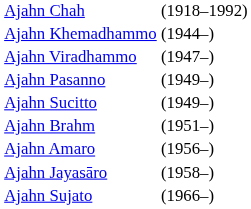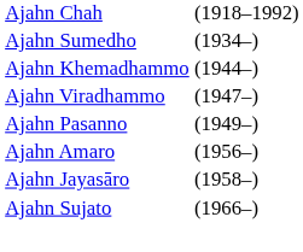+ row: Ajahn Sumedho | (1934–)
- row: Ajahn Sucitto | (1949–)
- row: Ajahn Brahm | (1951–)
